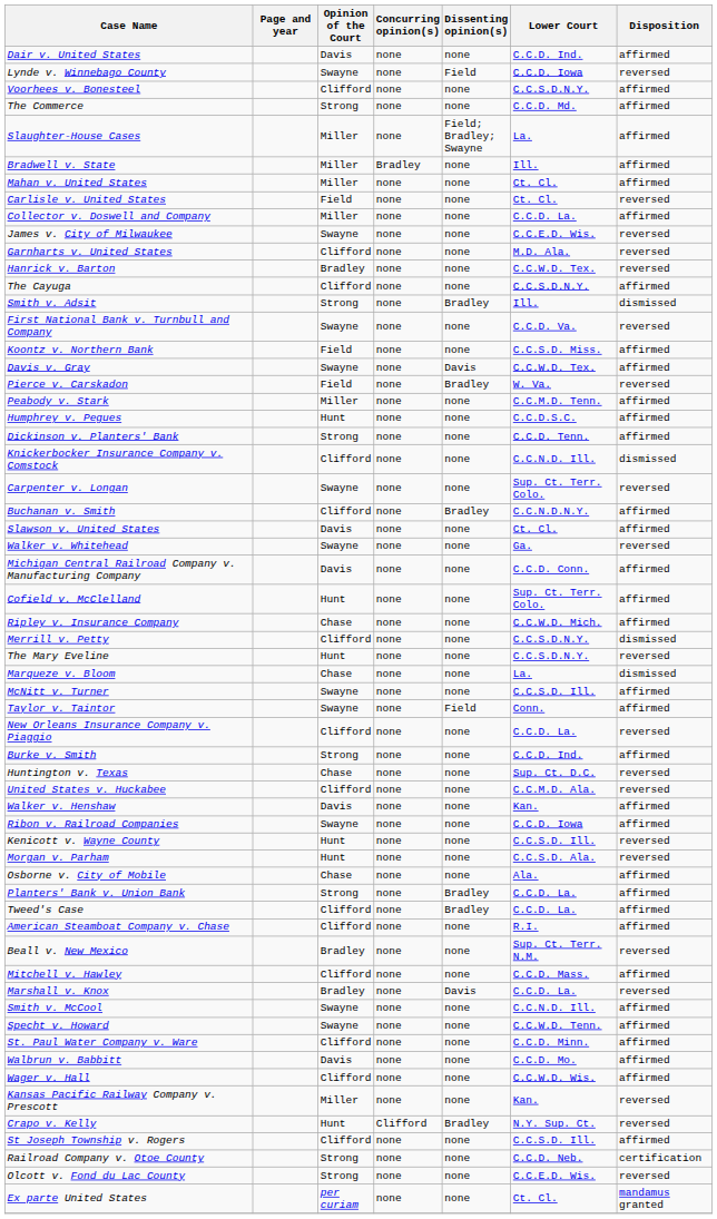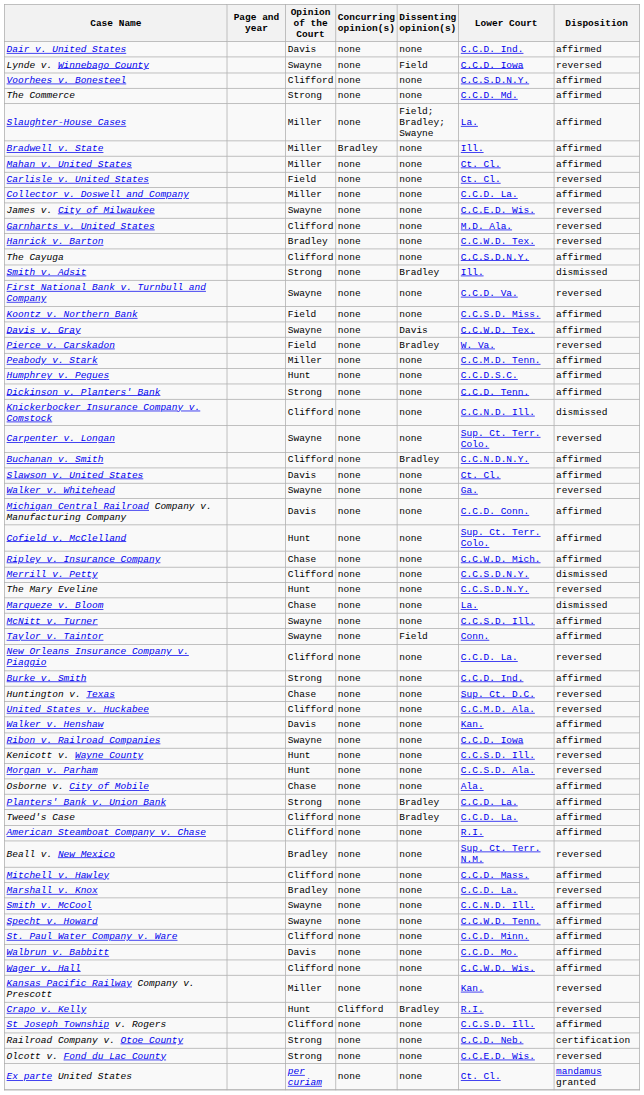Marshall v. Knox | Dissenting opinion(s): Davis -> none
Crapo v. Kelly | Lower Court: N.Y. Sup. Ct. -> R.I.
